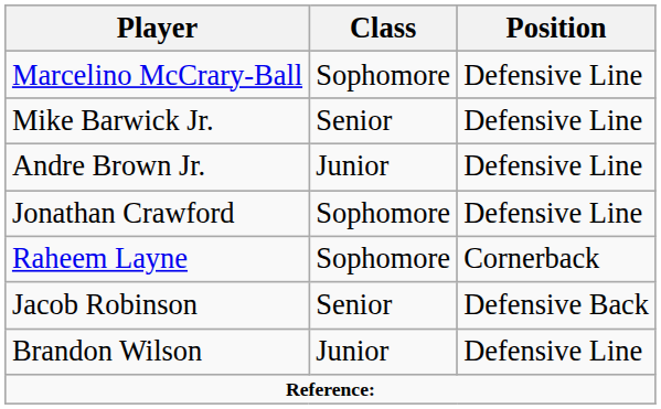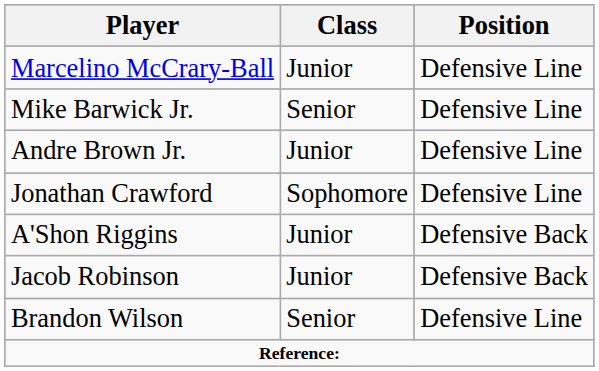Marcelino McCrary-Ball | Class: Sophomore -> Junior
- row: Raheem Layne | Sophomore | Cornerback
+ row: A'Shon Riggins | Junior | Defensive Back
Jacob Robinson | Class: Senior -> Junior
Brandon Wilson | Class: Junior -> Senior
